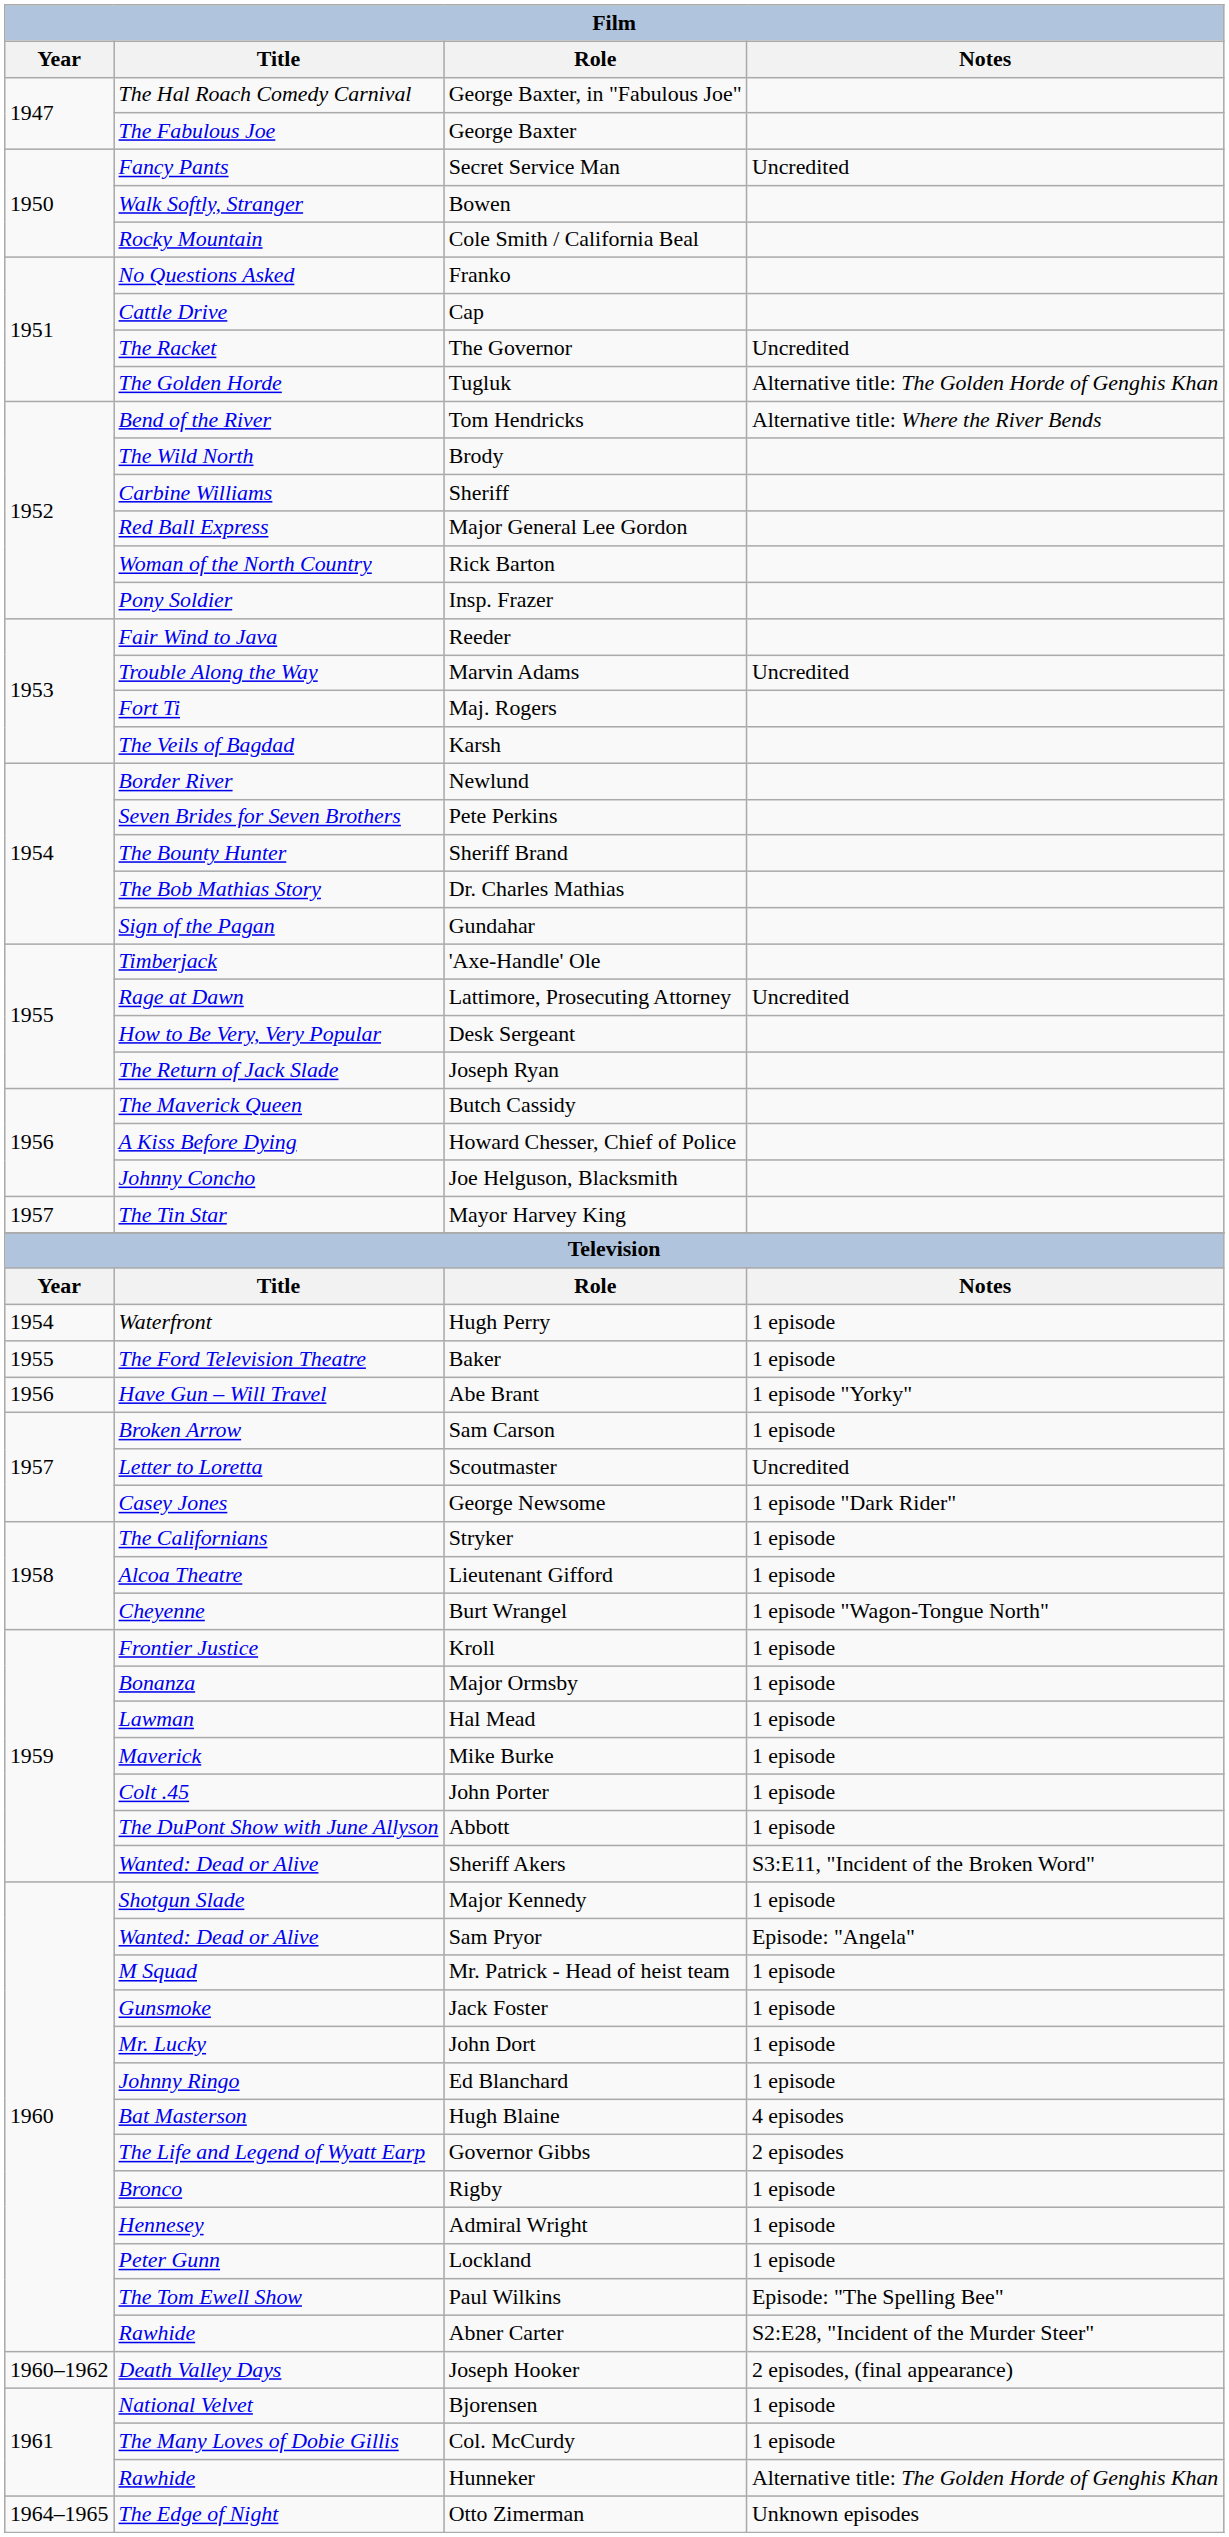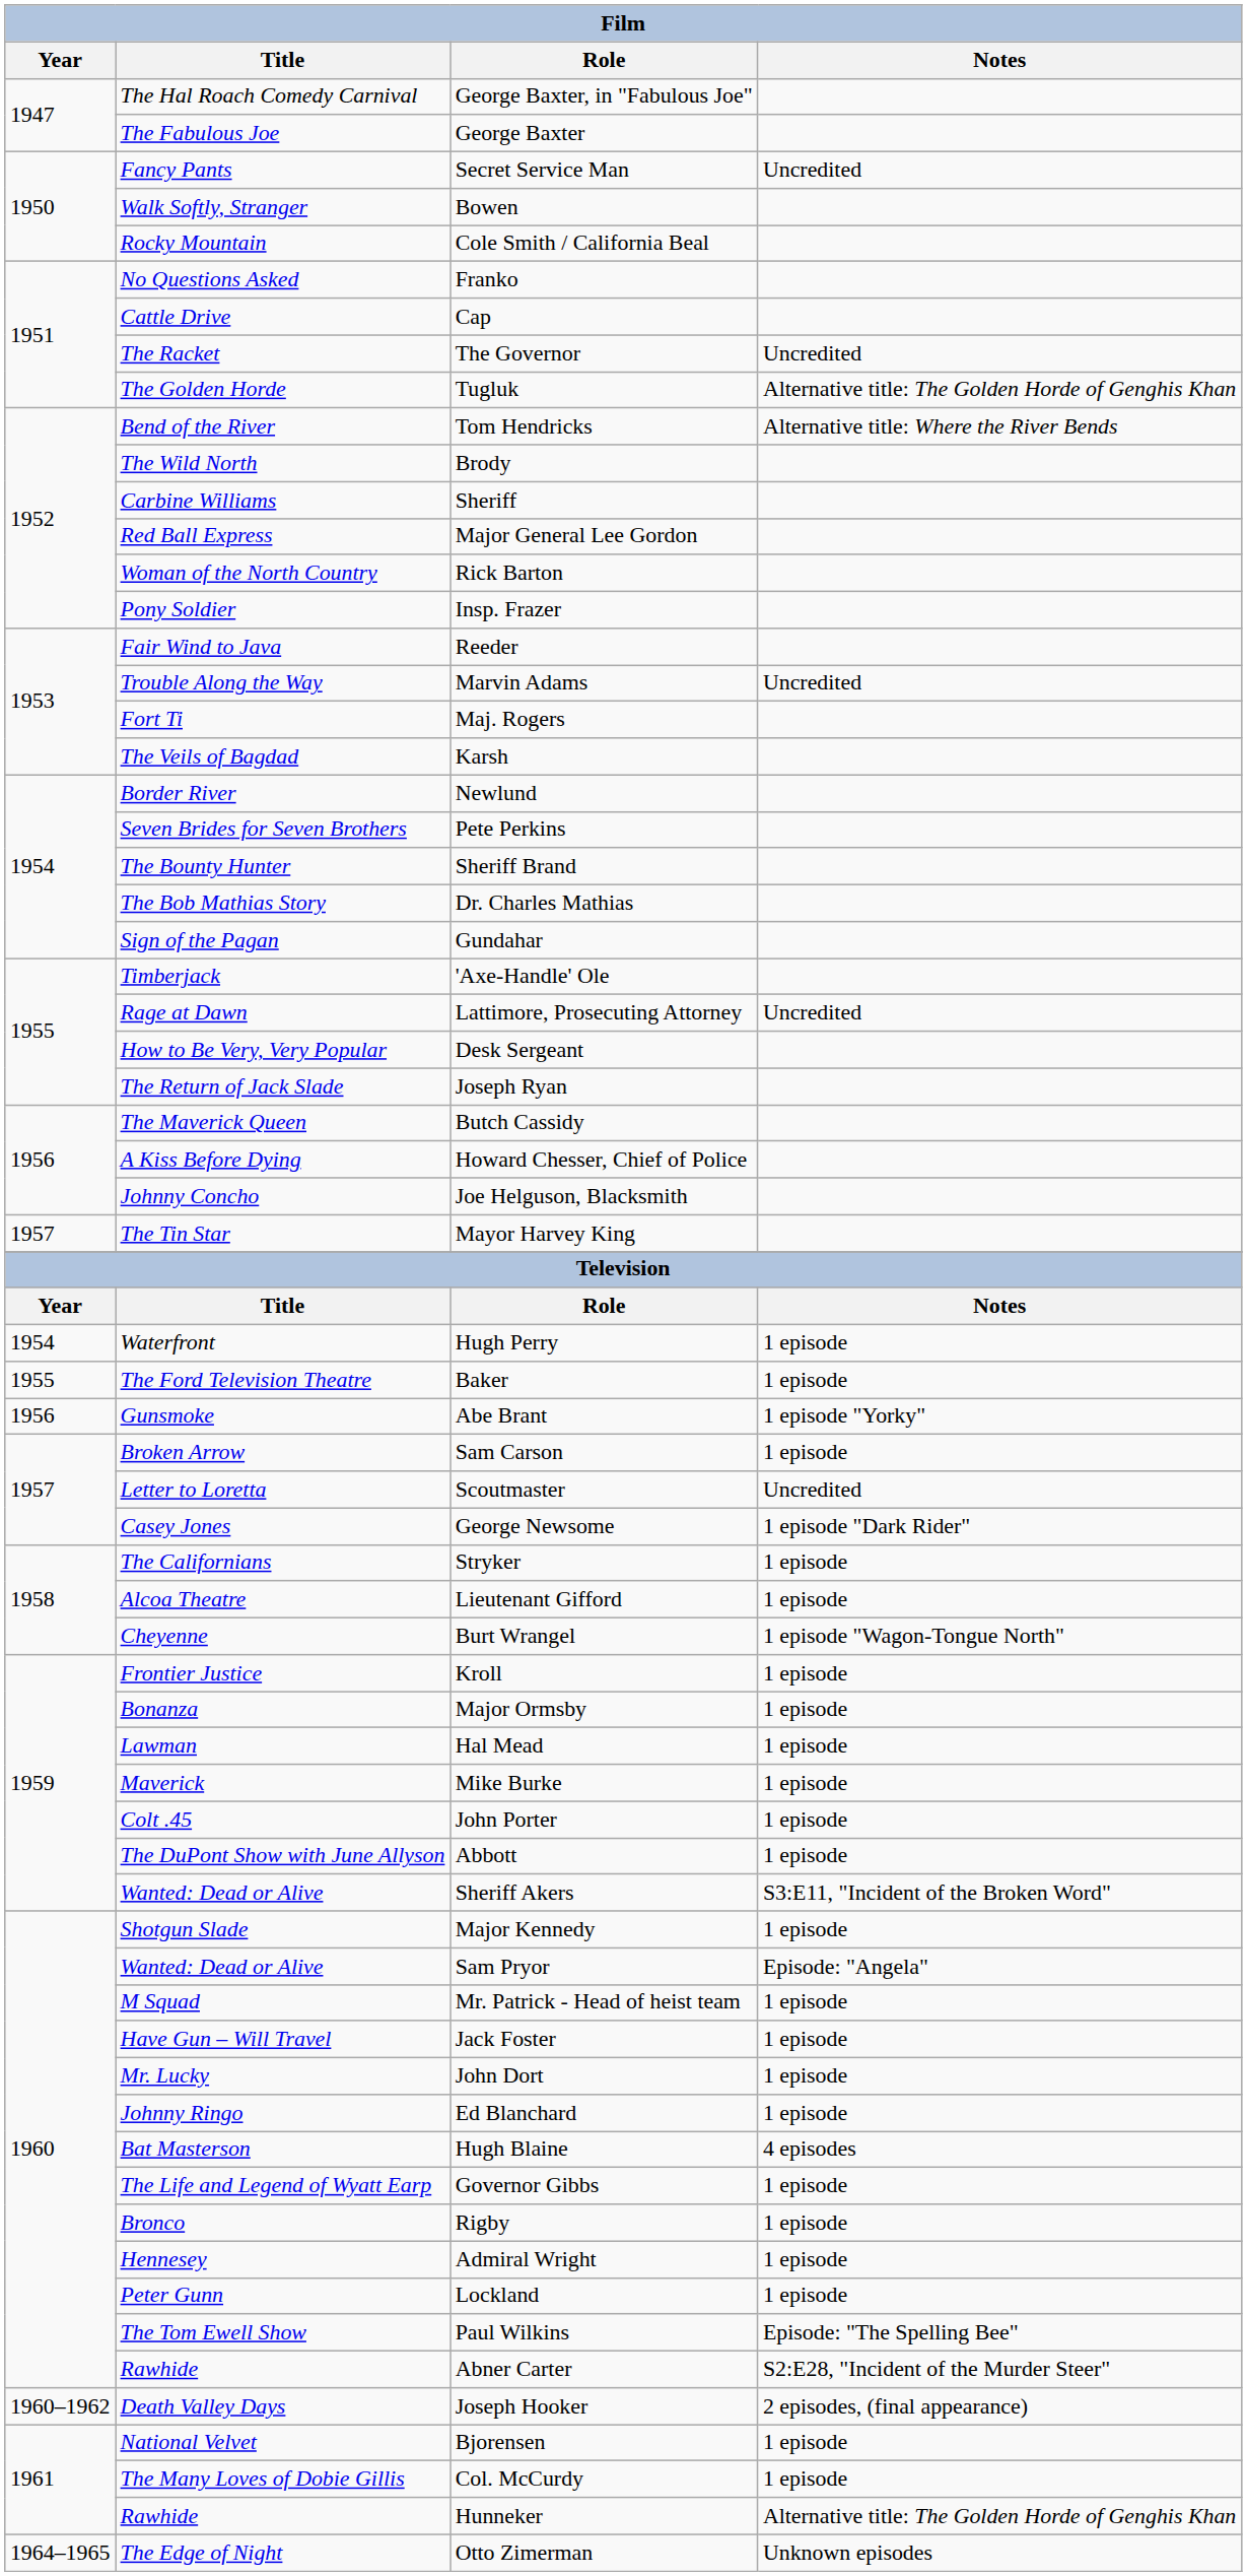Abe Brant | Title: Have Gun – Will Travel -> Gunsmoke
Jack Foster | Title: Gunsmoke -> Have Gun – Will Travel
Governor Gibbs | Notes: 2 episodes -> 1 episode
